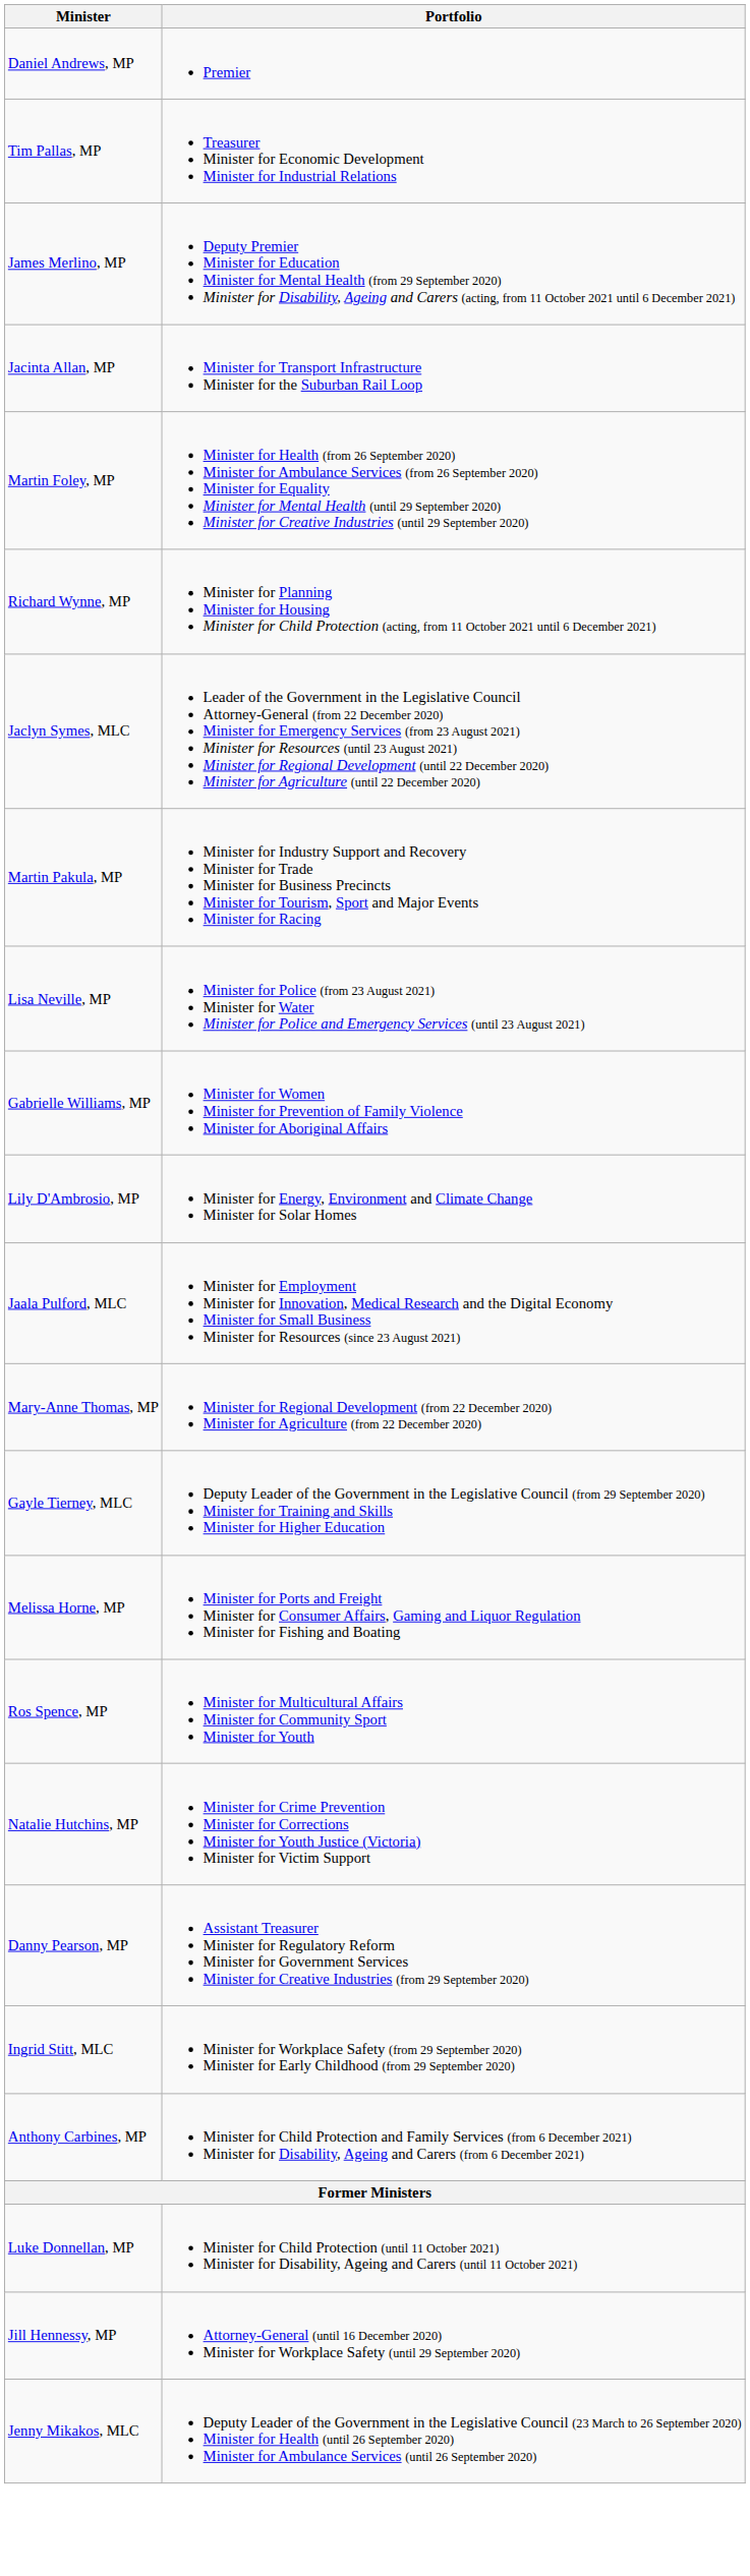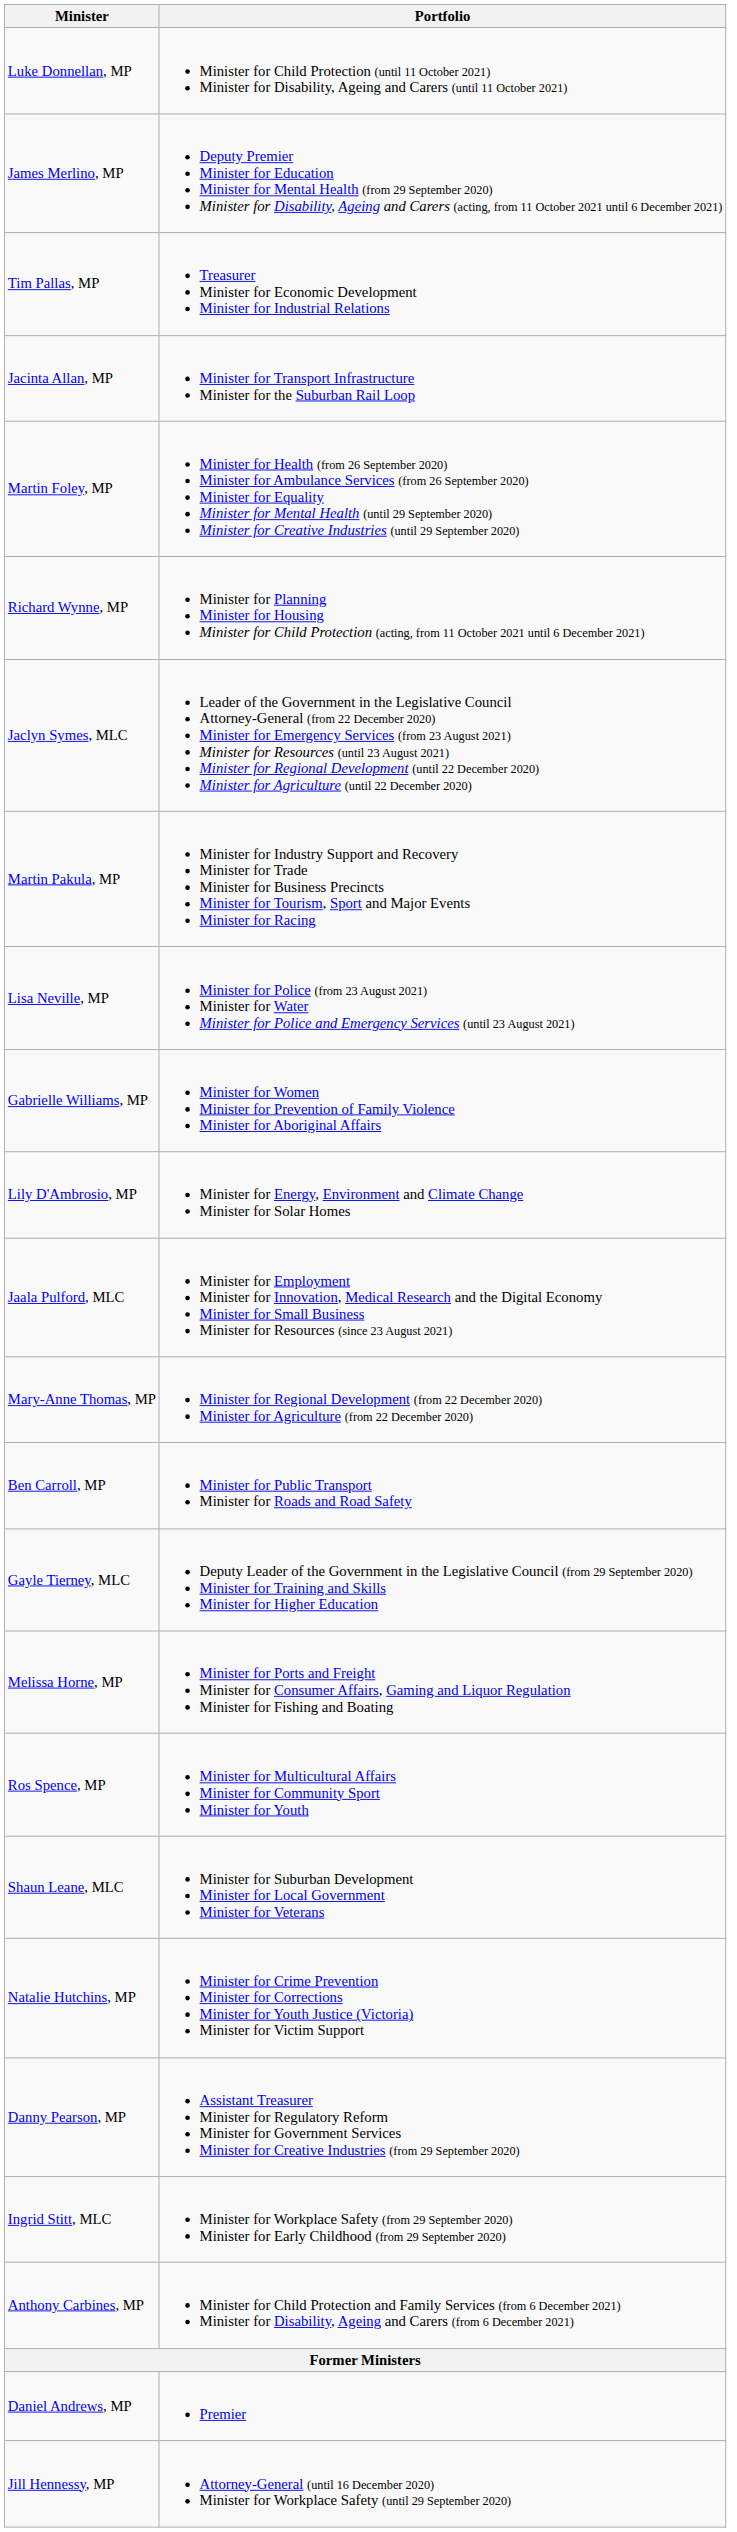rows swapped: Daniel Andrews, MP <-> Luke Donnellan, MP
rows swapped: James Merlino, MP <-> Tim Pallas, MP
+ row: Ben Carroll, MP | Minister for Public Transport Minister for Roads and Road Safety
+ row: Shaun Leane, MLC | Minister for Suburban Development Minister for Local Government Minister for Veterans
- row: Jenny Mikakos, MLC | Deputy Leader of the Government in the Legislative Council (23 March to 26 September 2020) Minister for Health (until 26 September 2020) Minister for Ambulance Services (until 26 September 2020)
